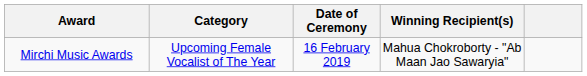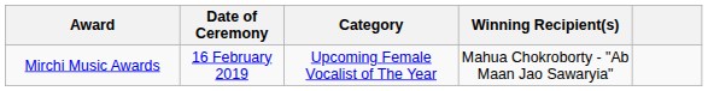columns swapped: Date of Ceremony <-> Category
